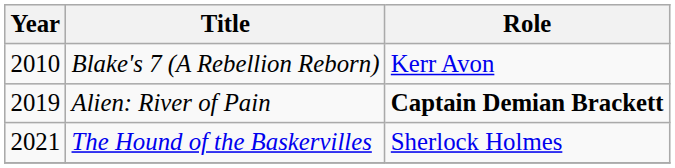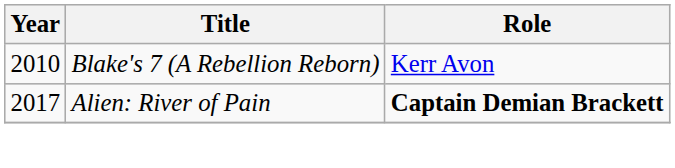Alien: River of Pain | Year: 2019 -> 2017
- row: 2021 | The Hound of the Baskervilles | Sherlock Holmes
